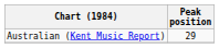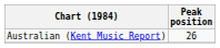Australian (Kent Music Report) | Peak position: 29 -> 26
